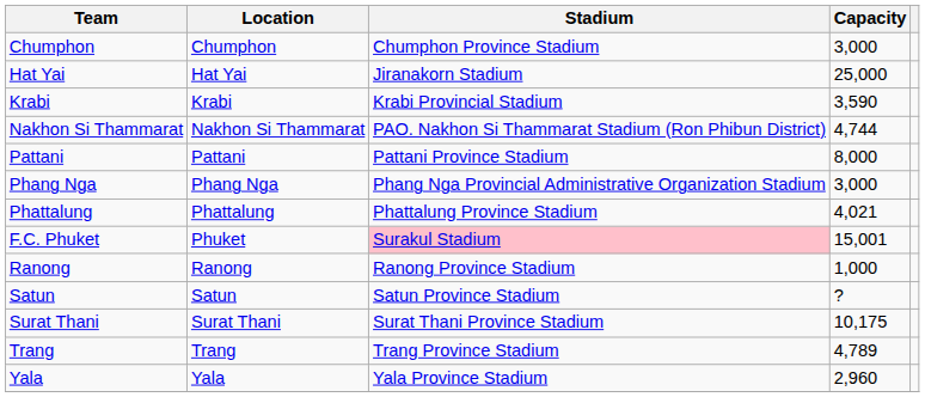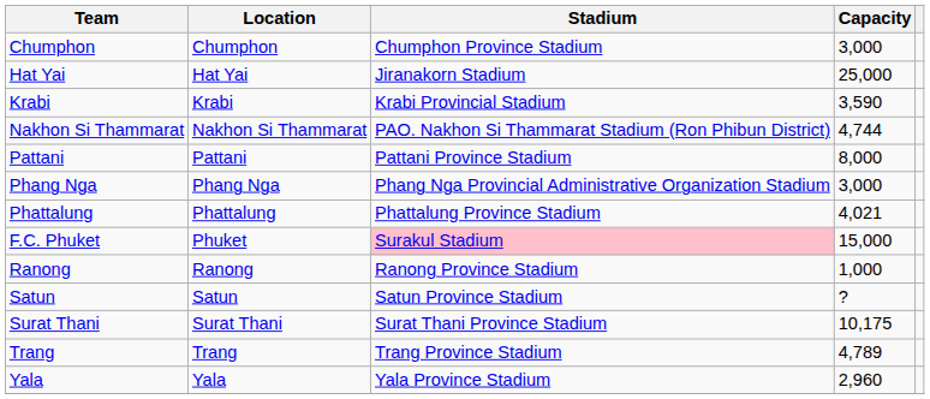F.C. Phuket | Capacity: 15,001 -> 15,000
